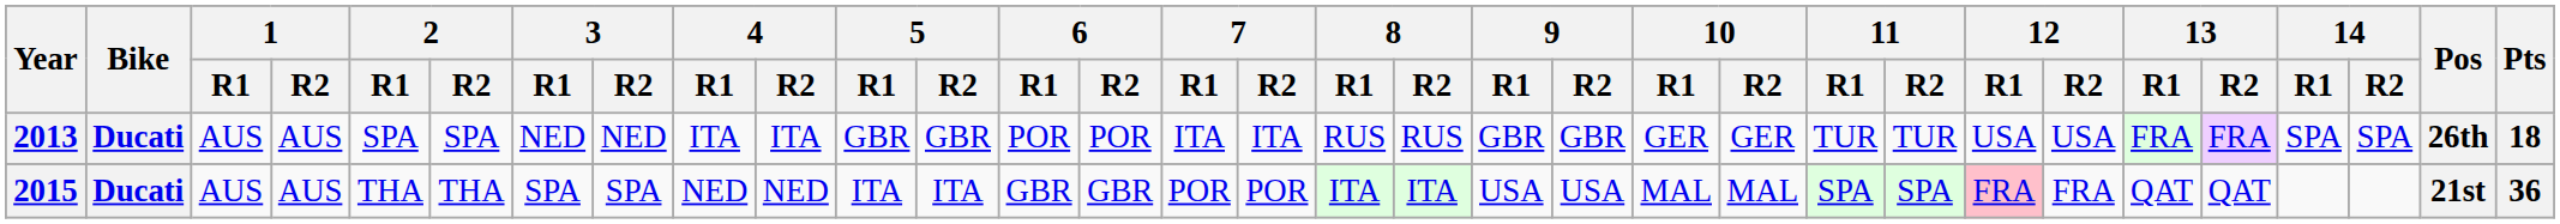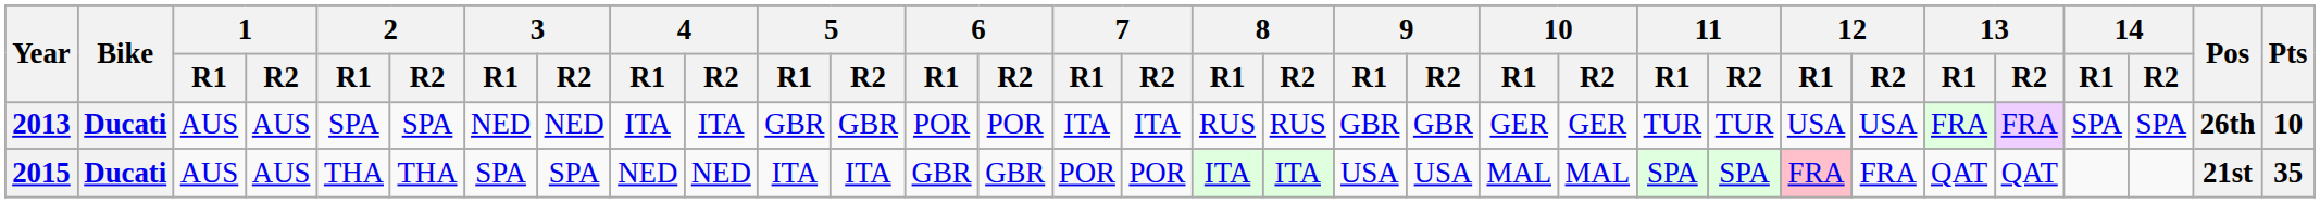2013 | Pts: 18 -> 10
2015 | Pts: 36 -> 35
